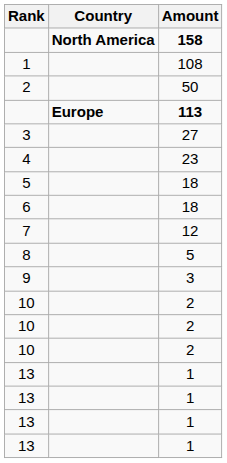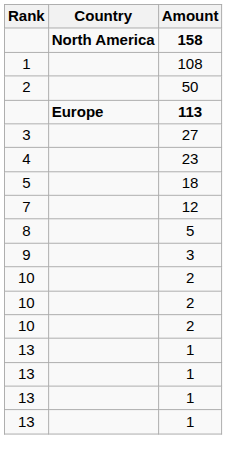- row: 6 | 18
